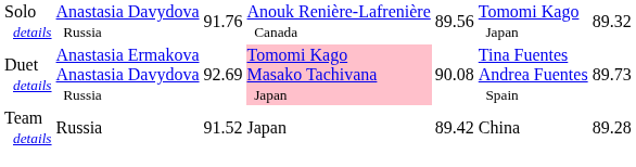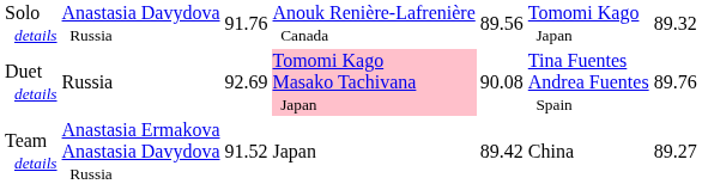Duet details | column 2: Anastasia Ermakova Anastasia Davydova Russia -> Russia
Duet details | column 7: 89.73 -> 89.76
Team details | column 2: Russia -> Anastasia Ermakova Anastasia Davydova Russia
Team details | column 7: 89.28 -> 89.27
